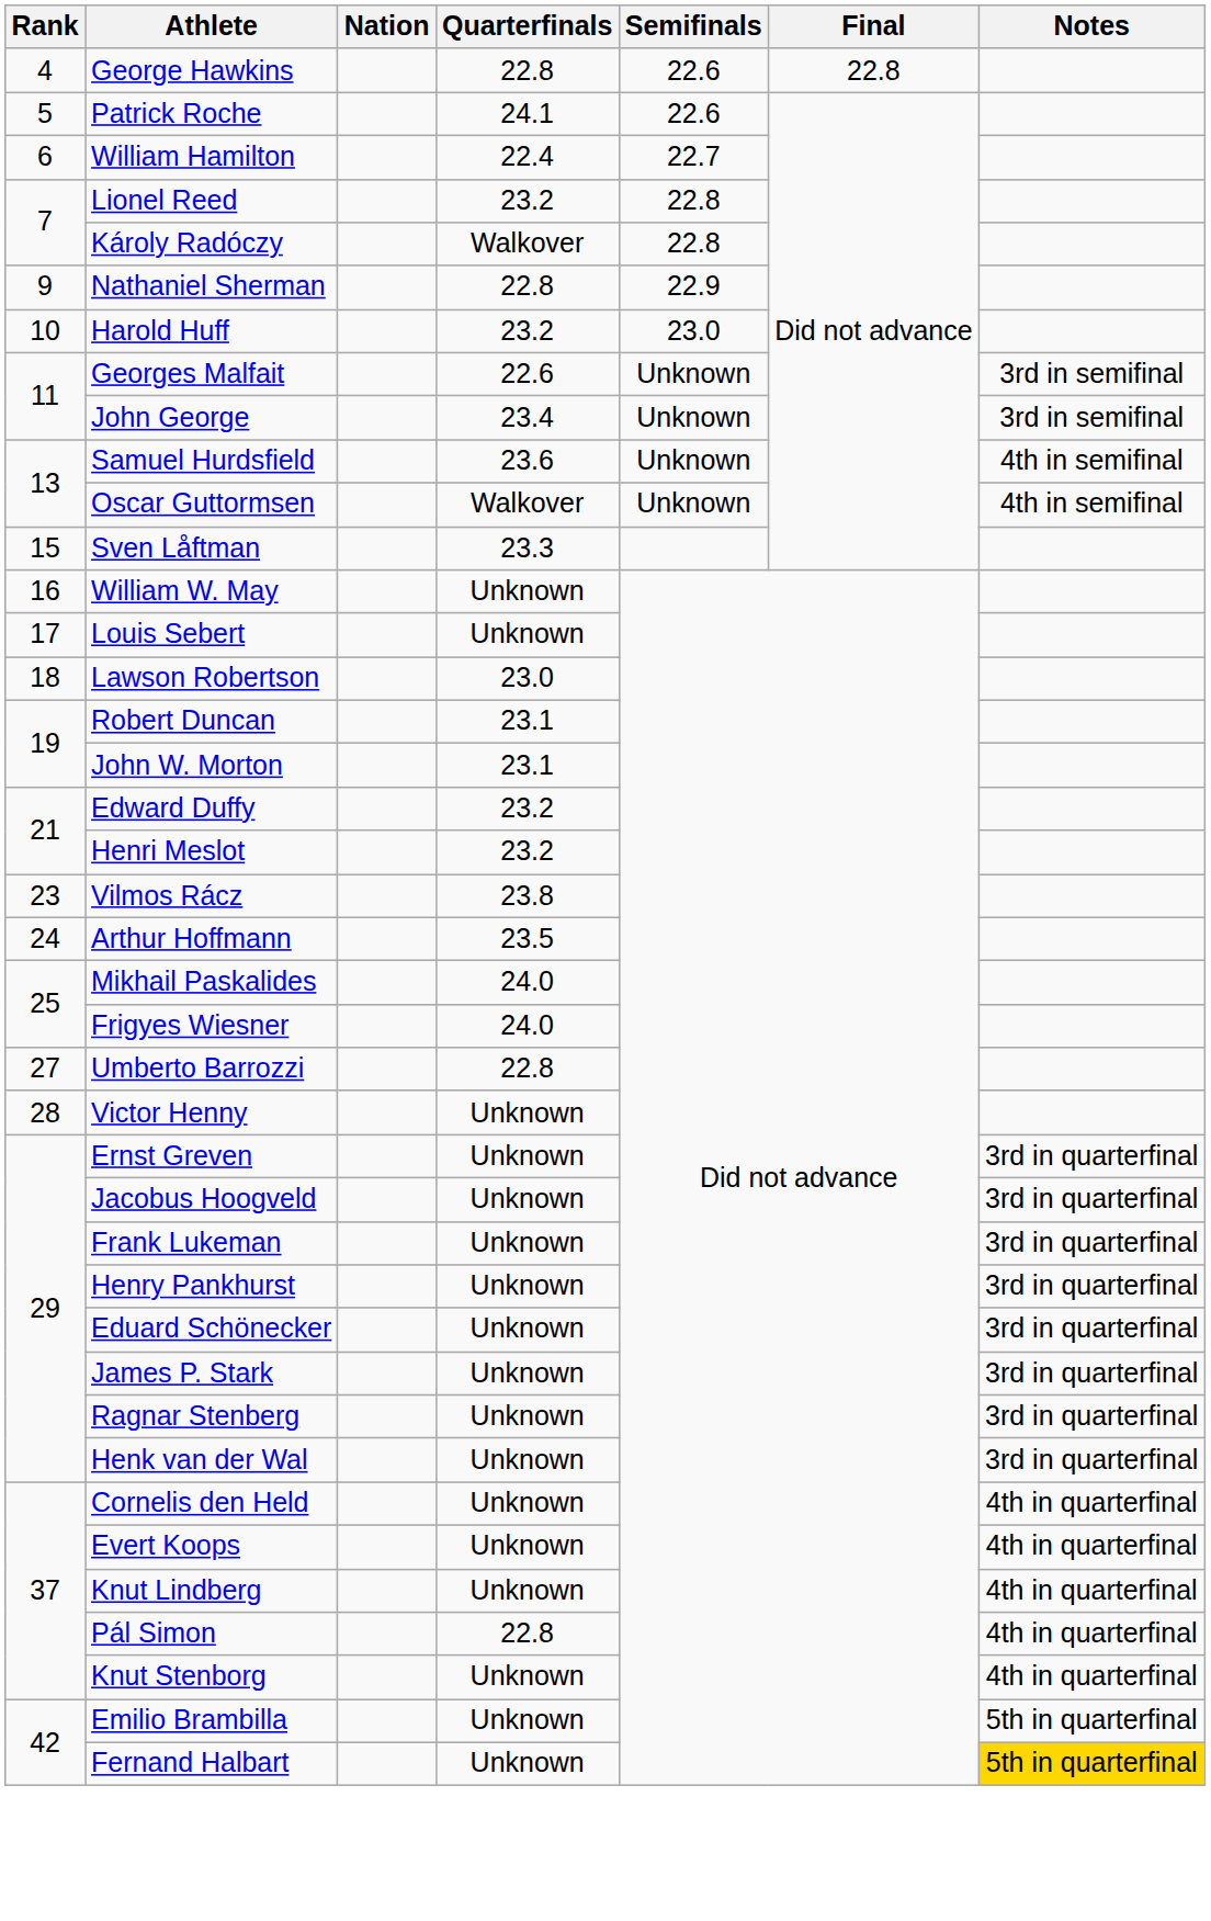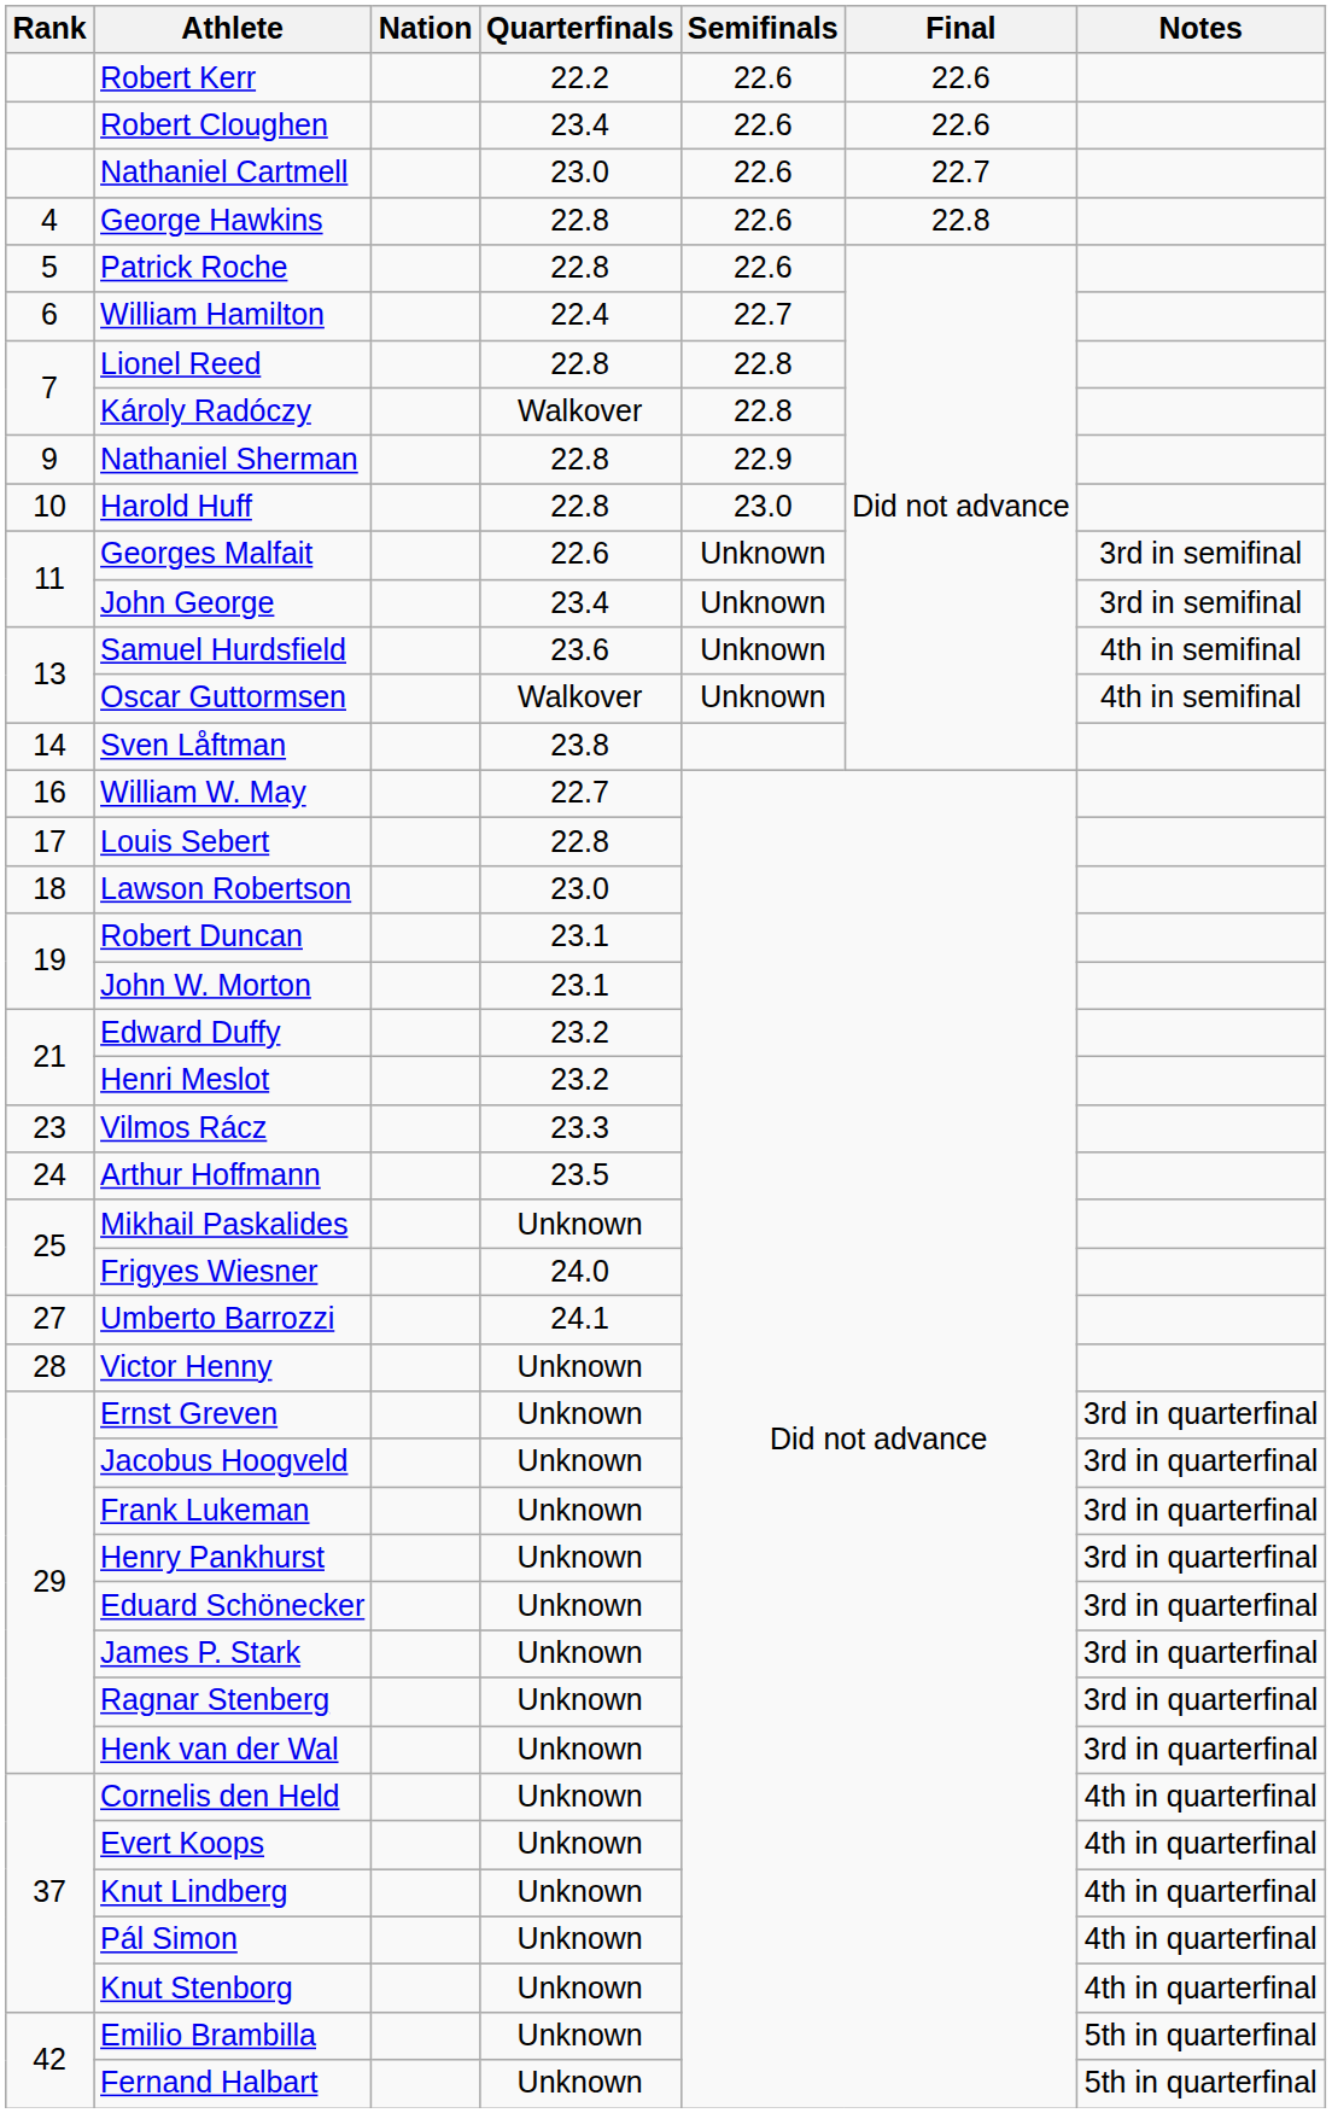+ row: Robert Kerr | 22.2 | 22.6 | 22.6
+ row: Robert Cloughen | 23.4 | 22.6 | 22.6
+ row: Nathaniel Cartmell | 23.0 | 22.6 | 22.7
Patrick Roche | Quarterfinals: 24.1 -> 22.8
Lionel Reed | Quarterfinals: 23.2 -> 22.8
Harold Huff | Quarterfinals: 23.2 -> 22.8
Sven Låftman | Rank: 15 -> 14
Sven Låftman | Quarterfinals: 23.3 -> 23.8
William W. May | Quarterfinals: Unknown -> 22.7
Louis Sebert | Quarterfinals: Unknown -> 22.8
Vilmos Rácz | Quarterfinals: 23.8 -> 23.3
Mikhail Paskalides | Quarterfinals: 24.0 -> Unknown
Umberto Barrozzi | Quarterfinals: 22.8 -> 24.1
Pál Simon | Quarterfinals: 22.8 -> Unknown
Fernand Halbart | Notes: gold background -> no background
